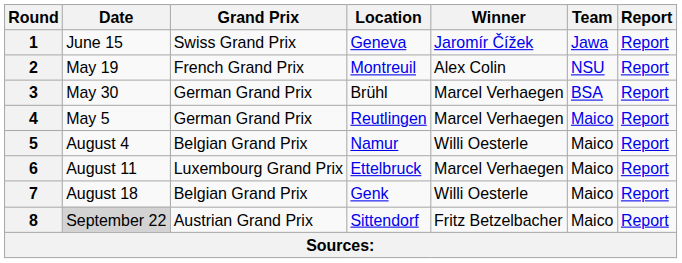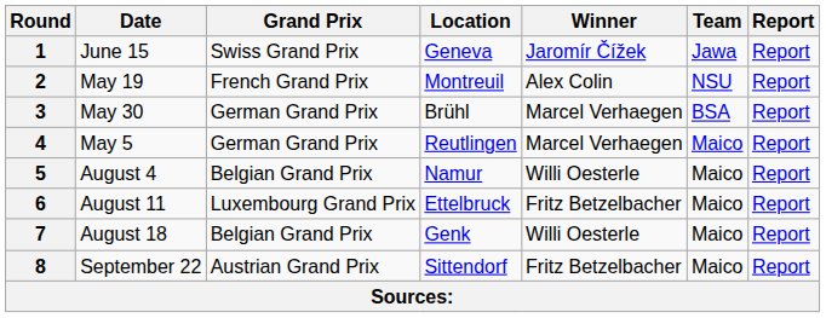6 | Winner: Marcel Verhaegen -> Fritz Betzelbacher
8 | Date: lightgrey background -> no background
